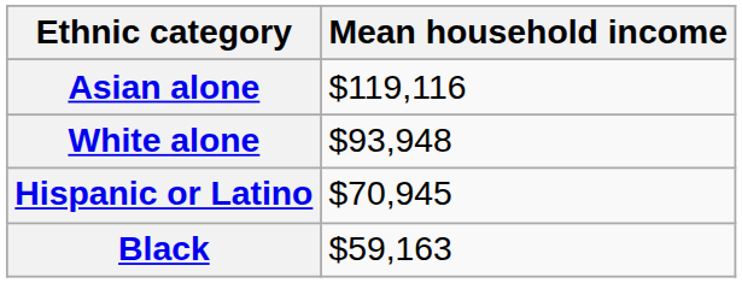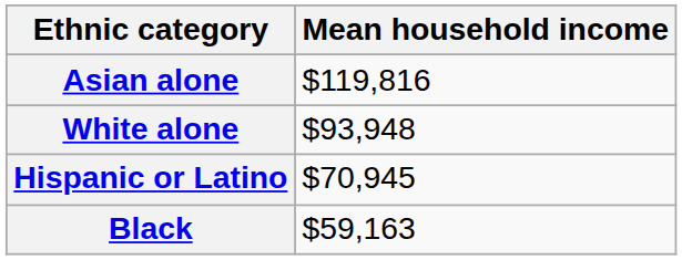Asian alone | Mean household income: $119,116 -> $119,816
